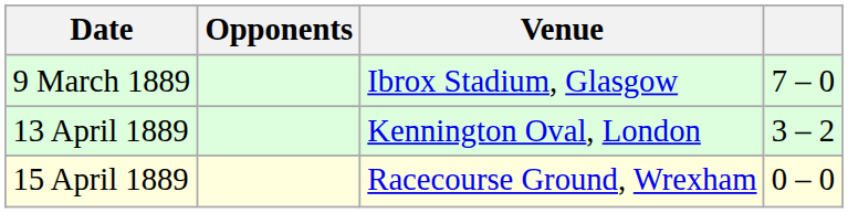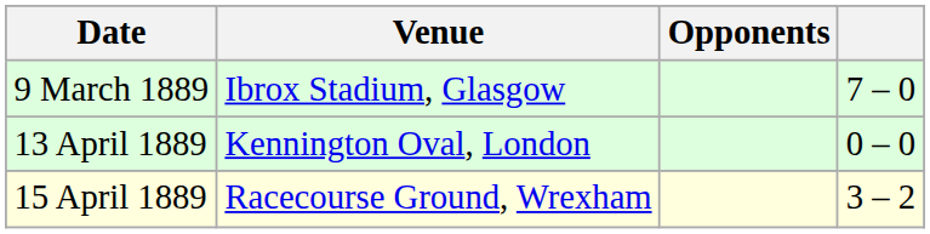columns swapped: Venue <-> Opponents
13 April 1889 | column 4: 3 – 2 -> 0 – 0
15 April 1889 | column 4: 0 – 0 -> 3 – 2
